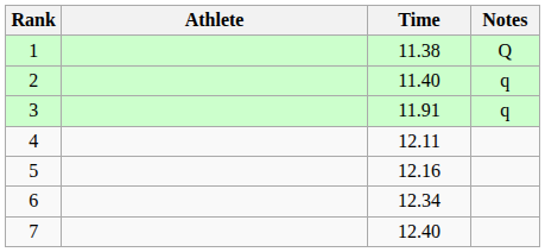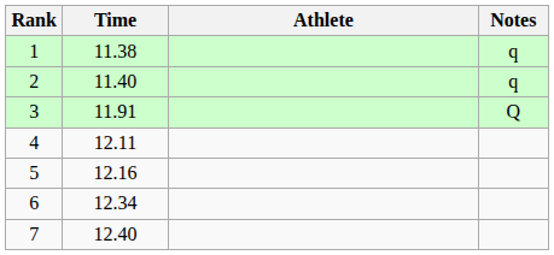columns swapped: Athlete <-> Time
1 | Notes: Q -> q
3 | Notes: q -> Q
